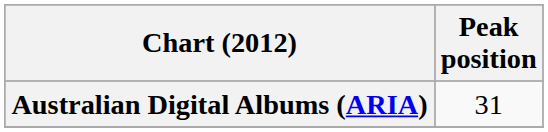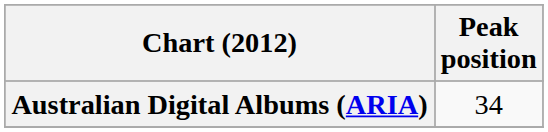Australian Digital Albums (ARIA) | Peak position: 31 -> 34
